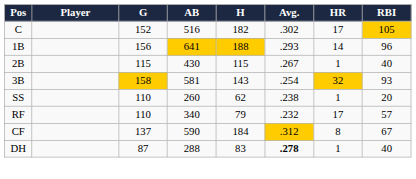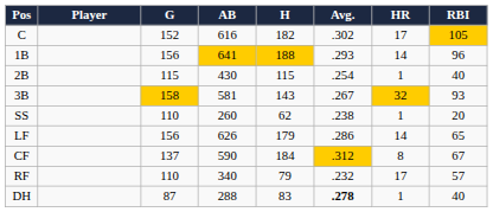C | AB: 516 -> 616
2B | Avg.: .267 -> .254
3B | Avg.: .254 -> .267
+ row: LF | 156 | 626 | 179 | .286 | 14 | 65
rows swapped: CF <-> RF
